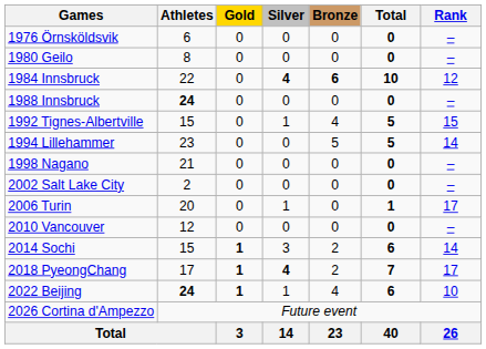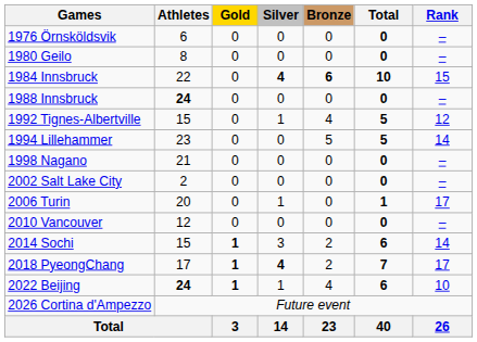1984 Innsbruck | Rank: 12 -> 15
1992 Tignes-Albertville | Rank: 15 -> 12
